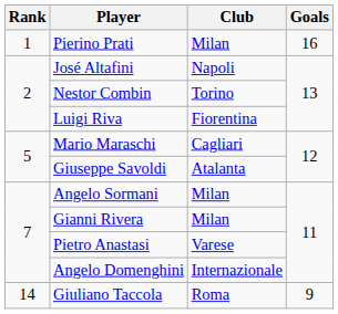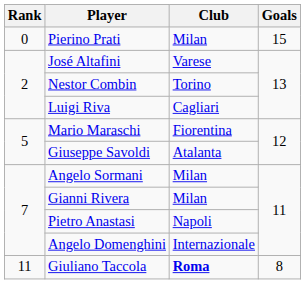Pierino Prati | Rank: 1 -> 0
Pierino Prati | Goals: 16 -> 15
José Altafini | Club: Napoli -> Varese
Luigi Riva | Club: Fiorentina -> Cagliari
Mario Maraschi | Club: Cagliari -> Fiorentina
Pietro Anastasi | Club: Varese -> Napoli
Giuliano Taccola | Rank: 14 -> 11
Giuliano Taccola | Club: normal -> bold
Giuliano Taccola | Goals: 9 -> 8
